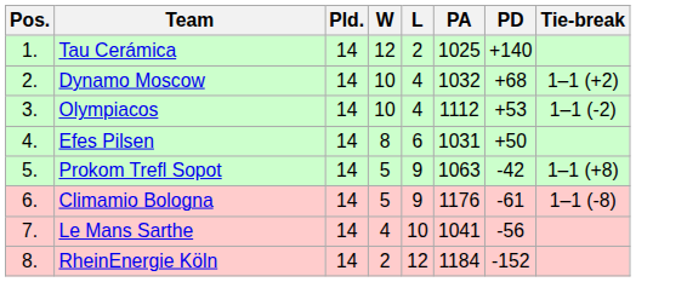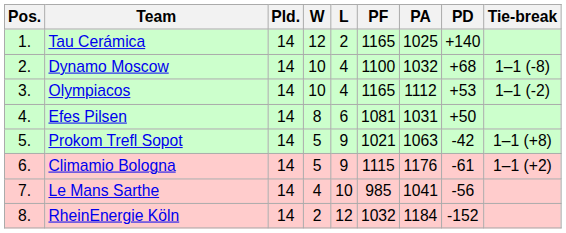+ column: PF | 1165 | 1100 | 1165 | 1081 | 1021 | 1115 | 985 | 1032
Dynamo Moscow | Tie-break: 1–1 (+2) -> 1–1 (-8)
Climamio Bologna | Tie-break: 1–1 (-8) -> 1–1 (+2)
